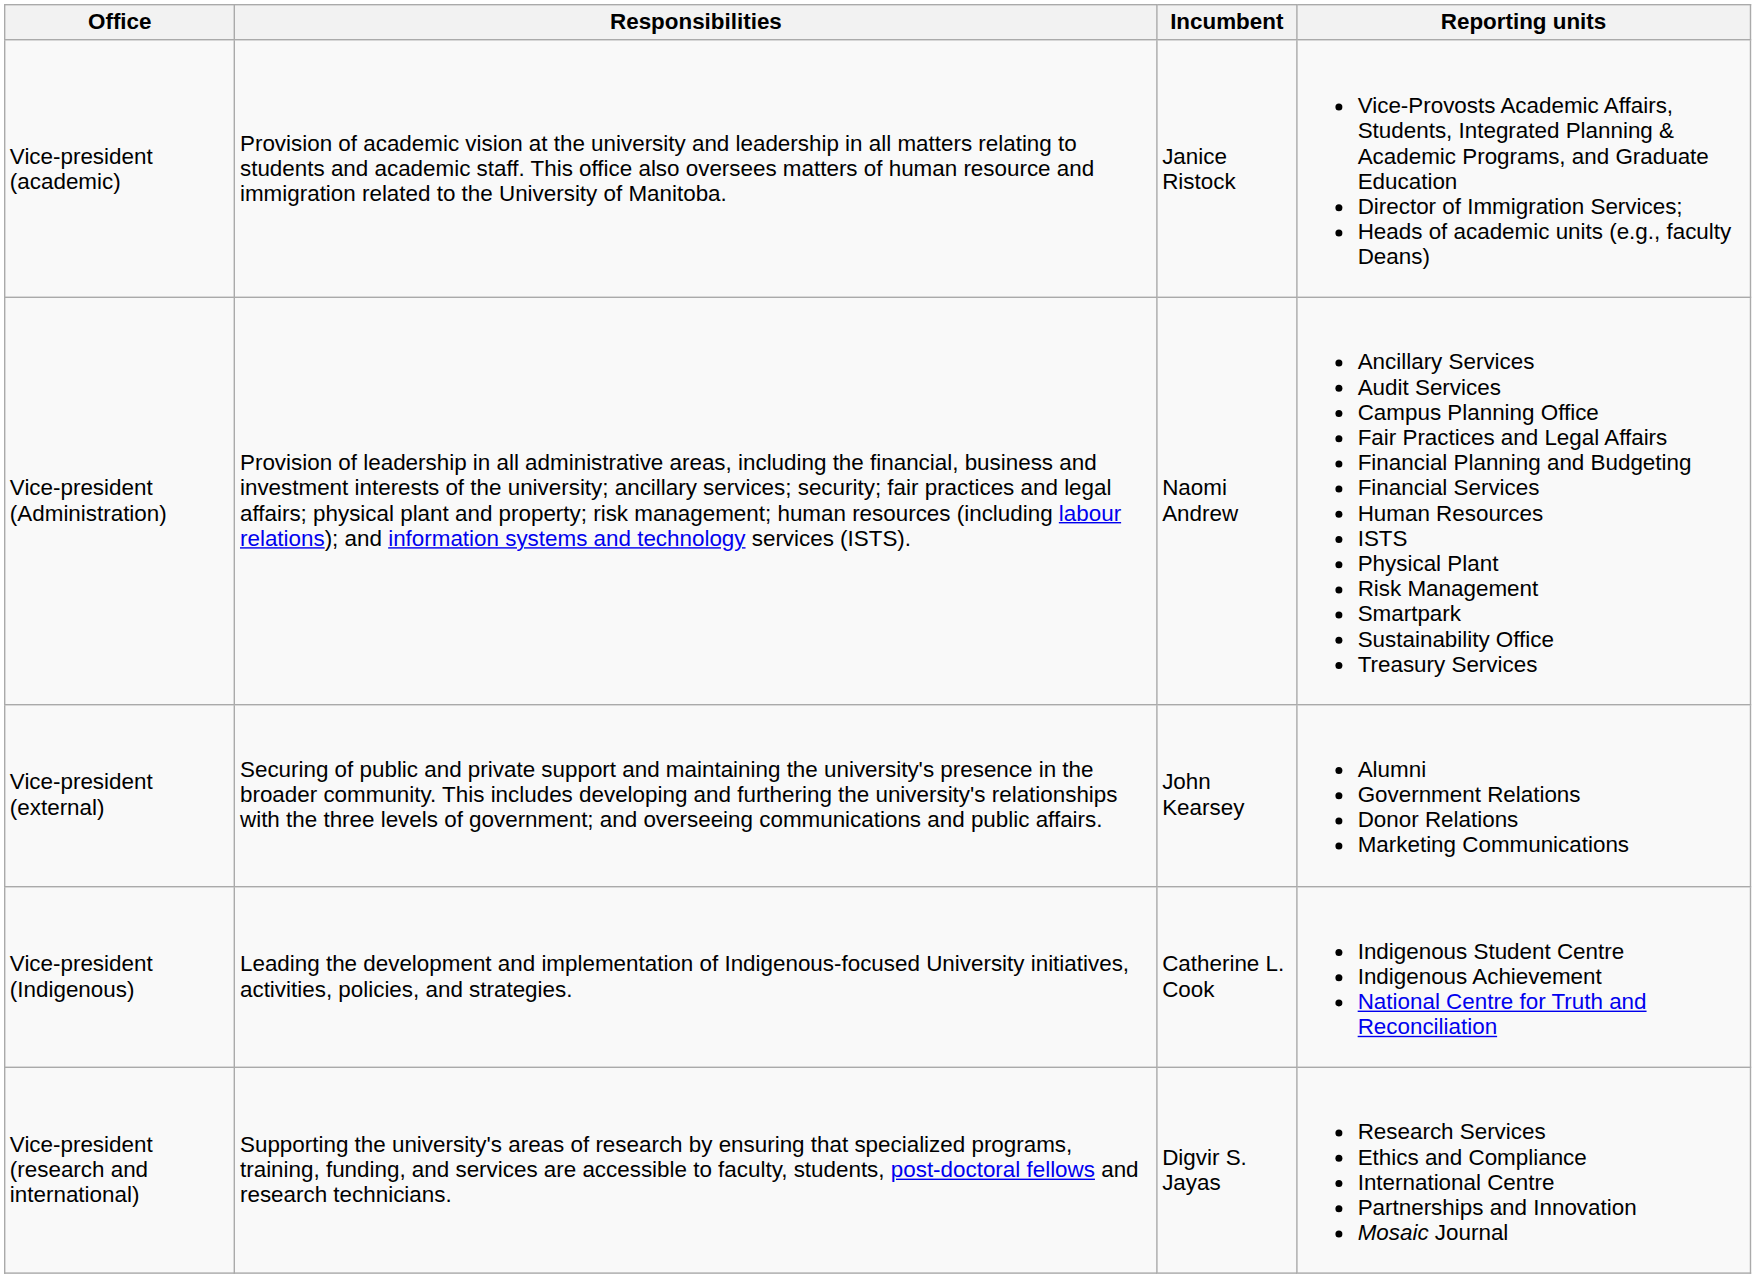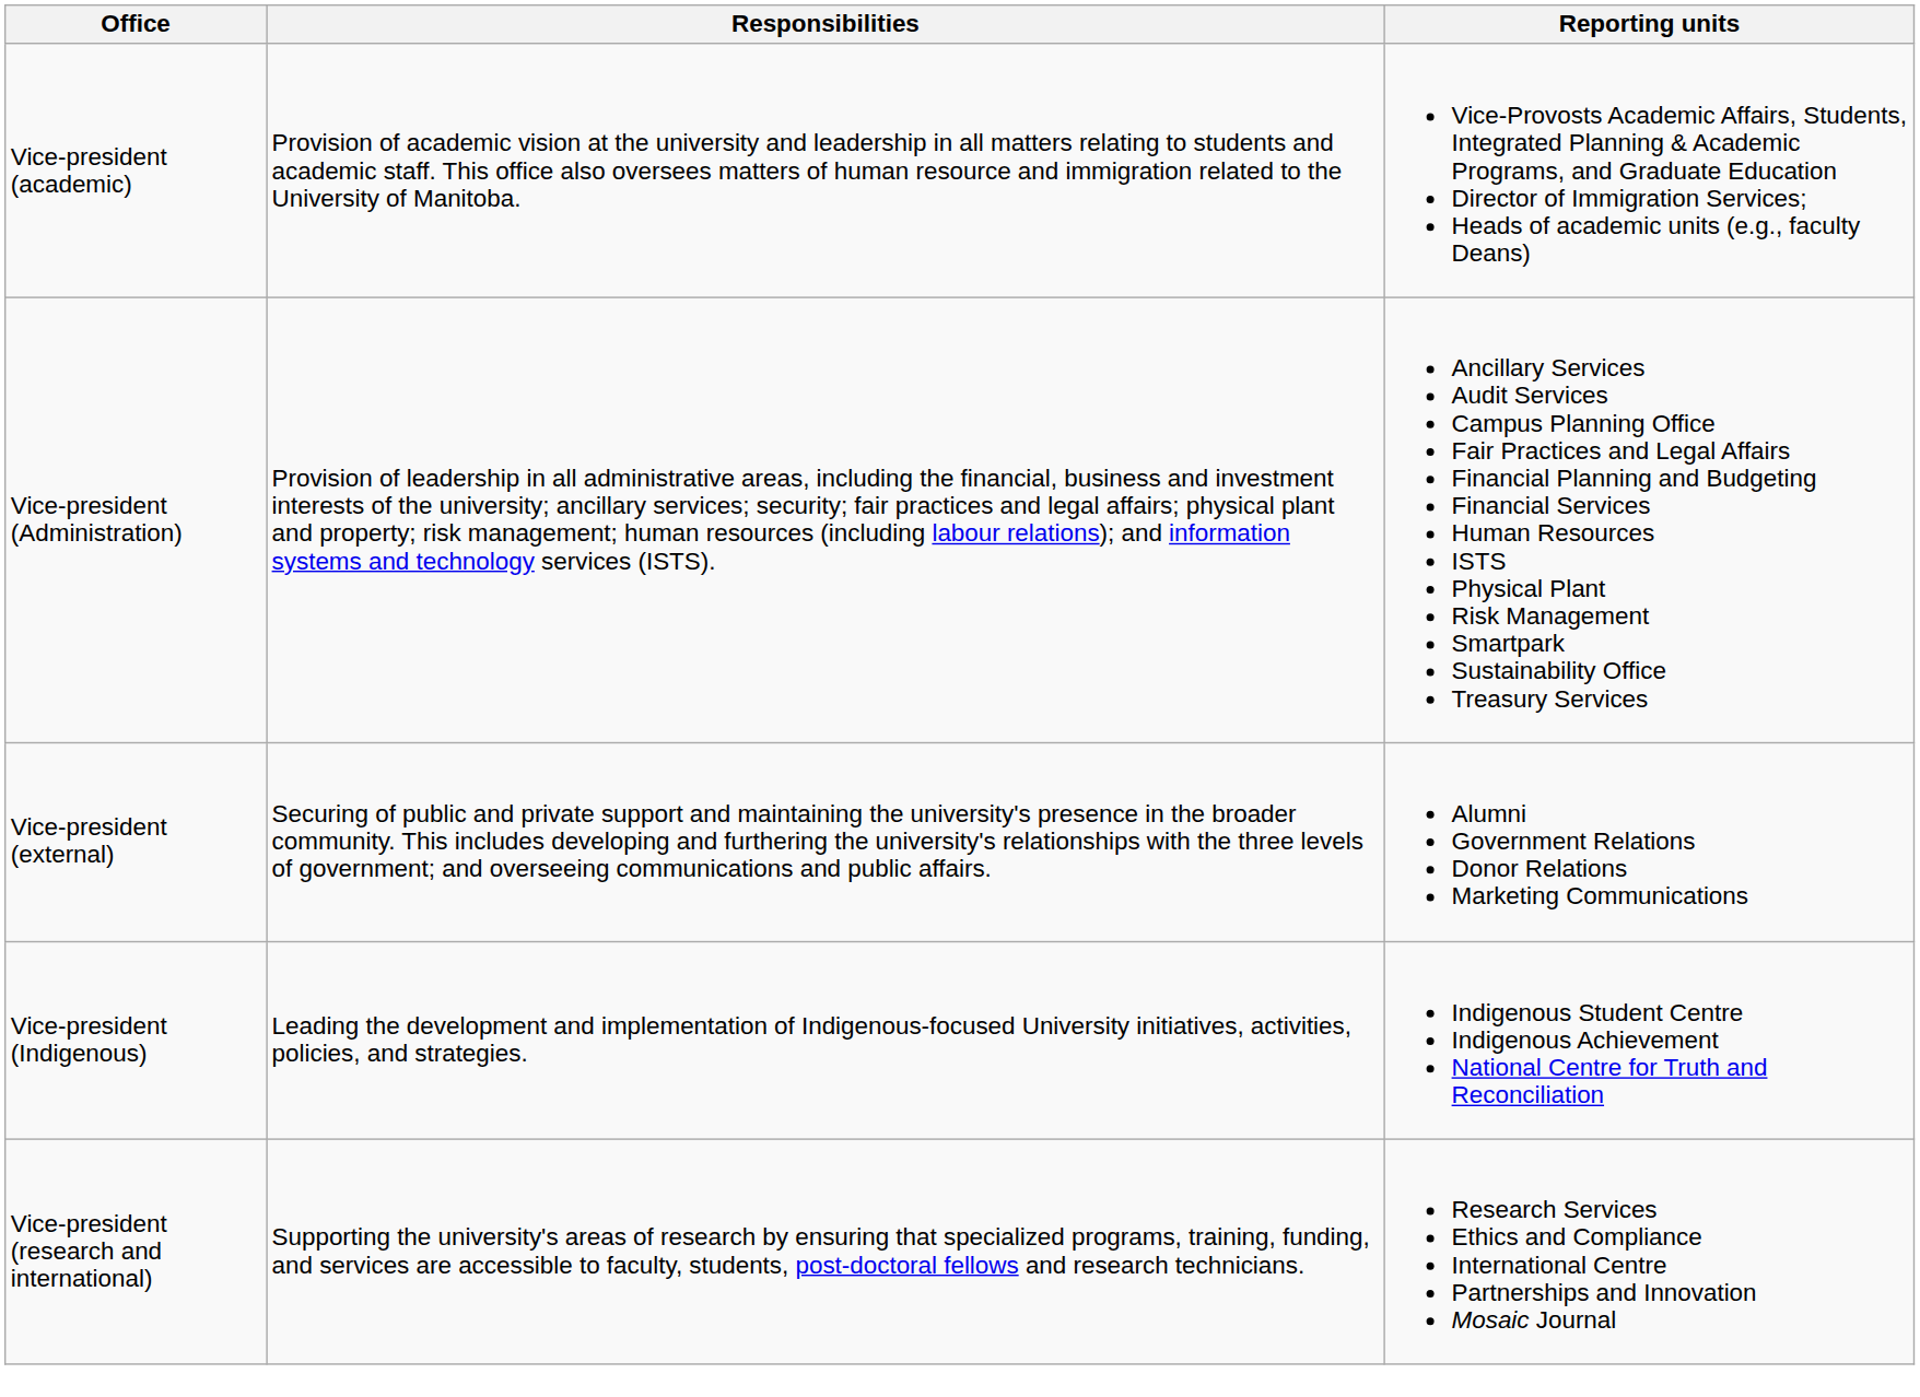- column: Incumbent | Janice Ristock | Naomi Andrew | John Kearsey | Catherine L. Cook | Digvir S. Jayas
